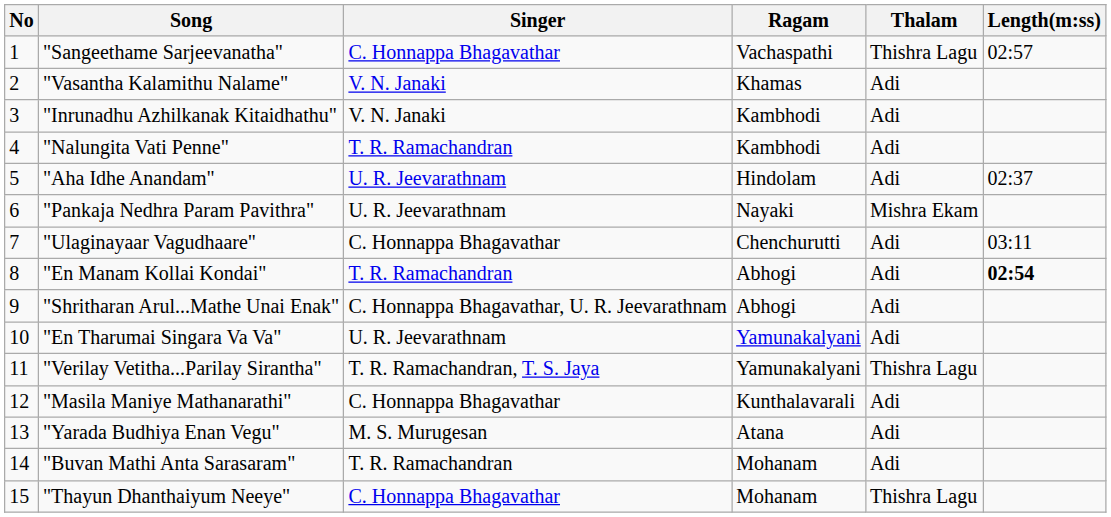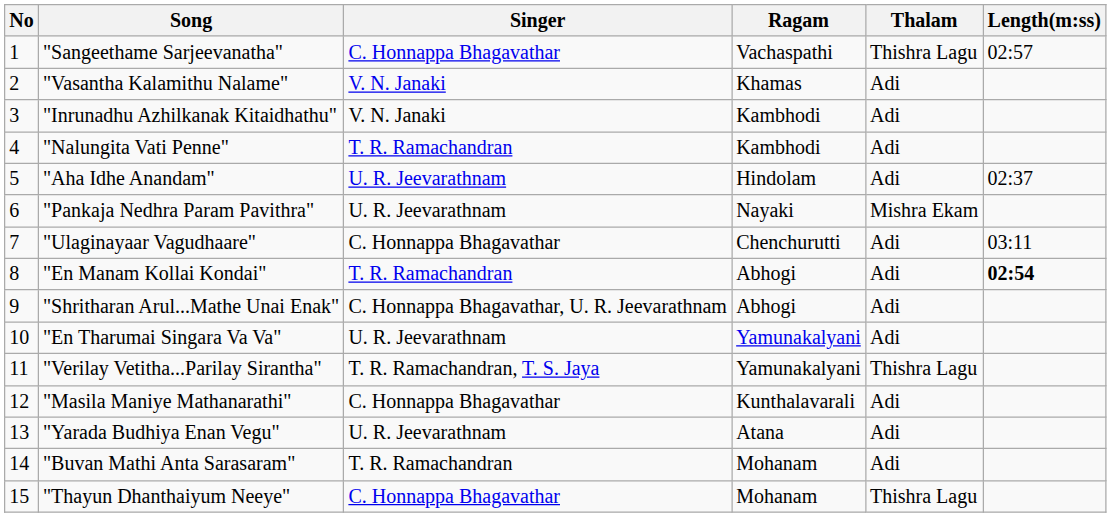"Yarada Budhiya Enan Vegu" | Singer: M. S. Murugesan -> U. R. Jeevarathnam
